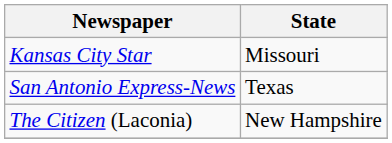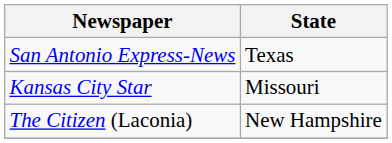rows swapped: San Antonio Express-News <-> Kansas City Star
